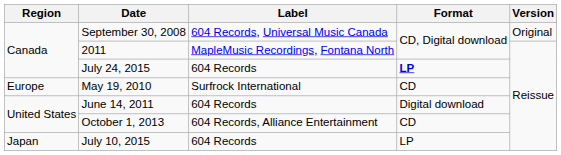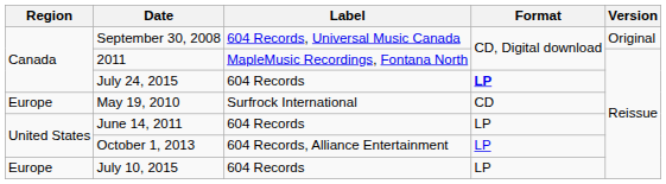June 14, 2011 | Format: Digital download -> LP
October 1, 2013 | Format: CD -> LP
July 10, 2015 | Region: Japan -> Europe
